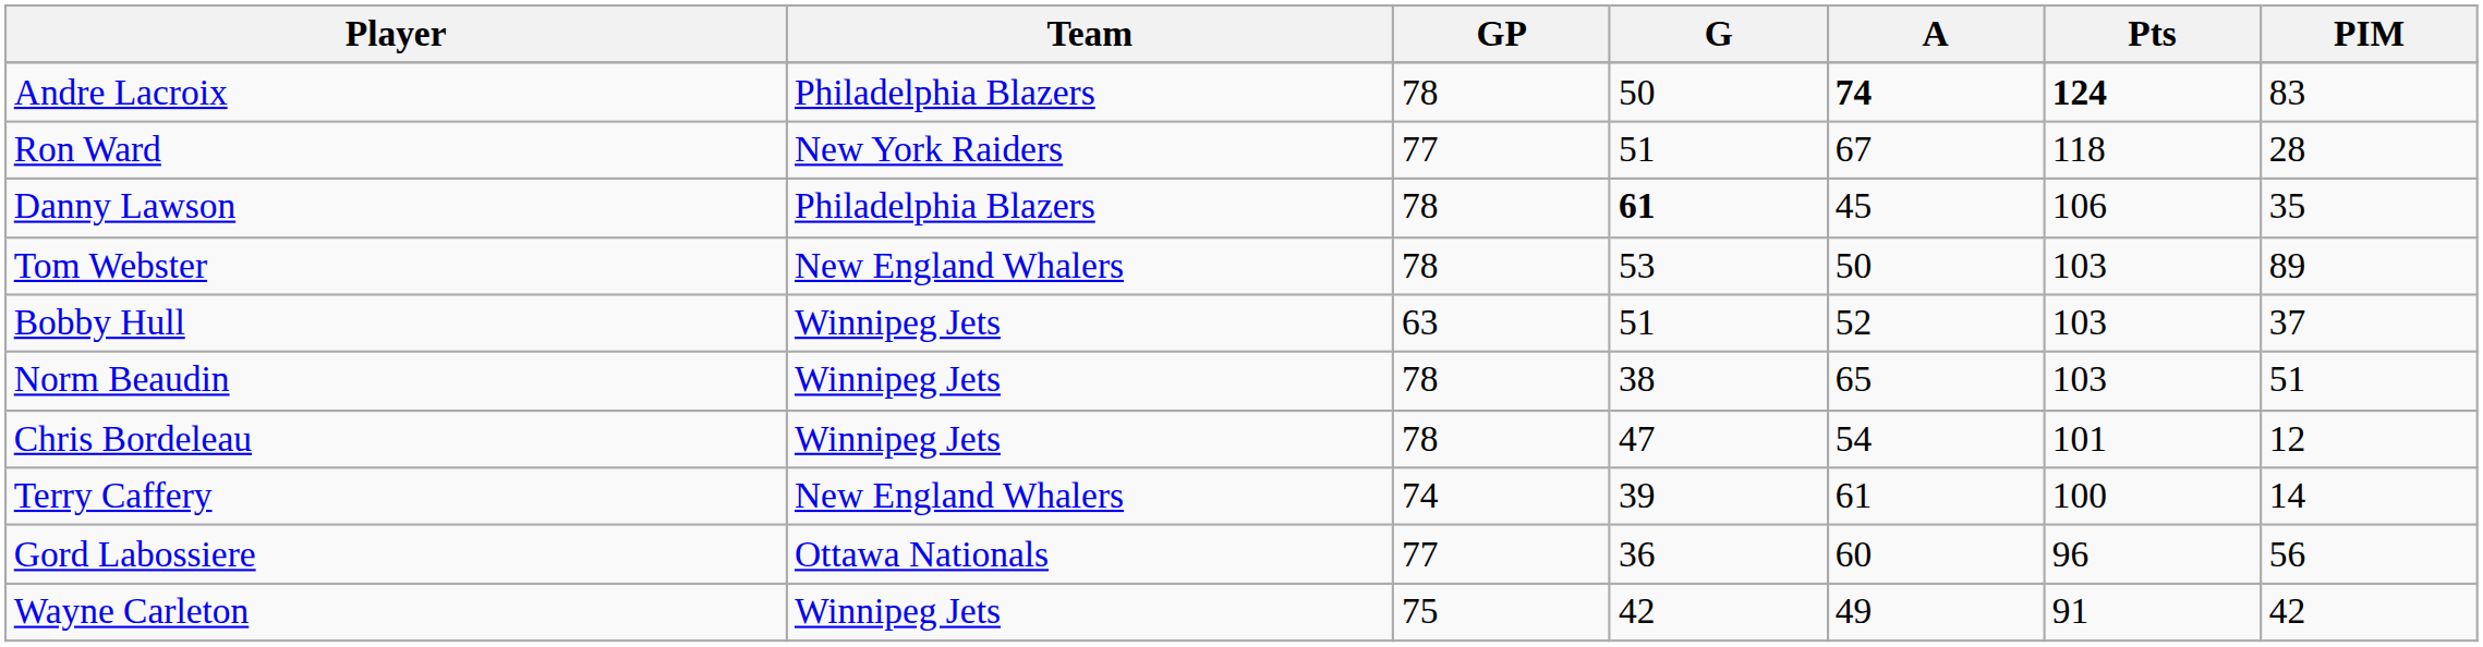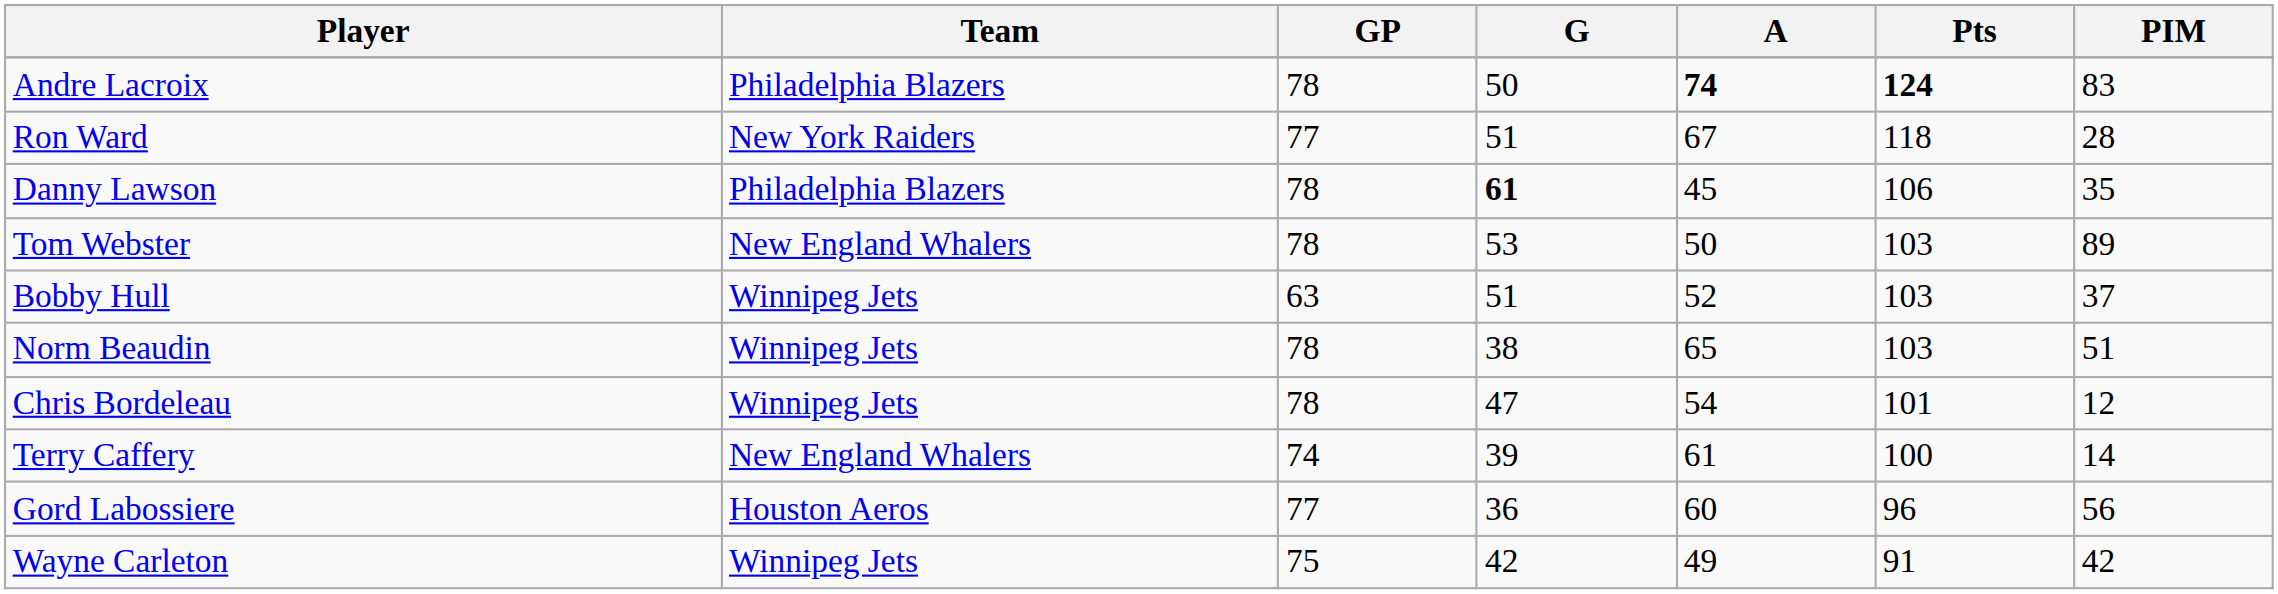Gord Labossiere | Team: Ottawa Nationals -> Houston Aeros
